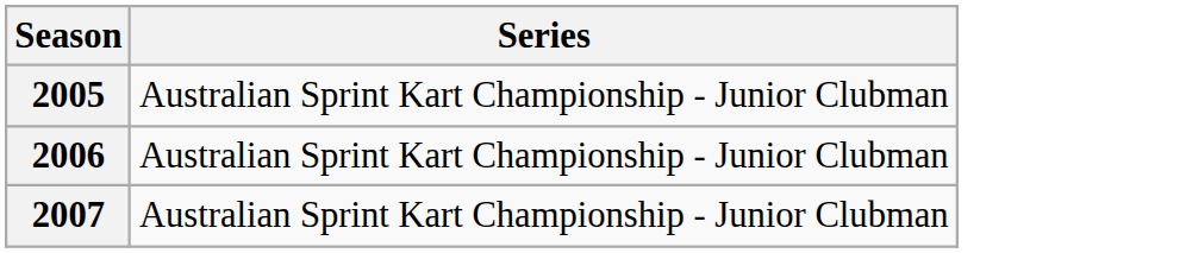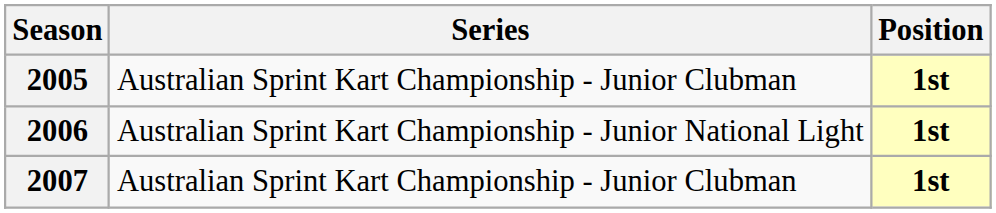+ column: Position | 1st | 1st | 1st
2006 | Series: Australian Sprint Kart Championship - Junior Clubman -> Australian Sprint Kart Championship - Junior National Light
